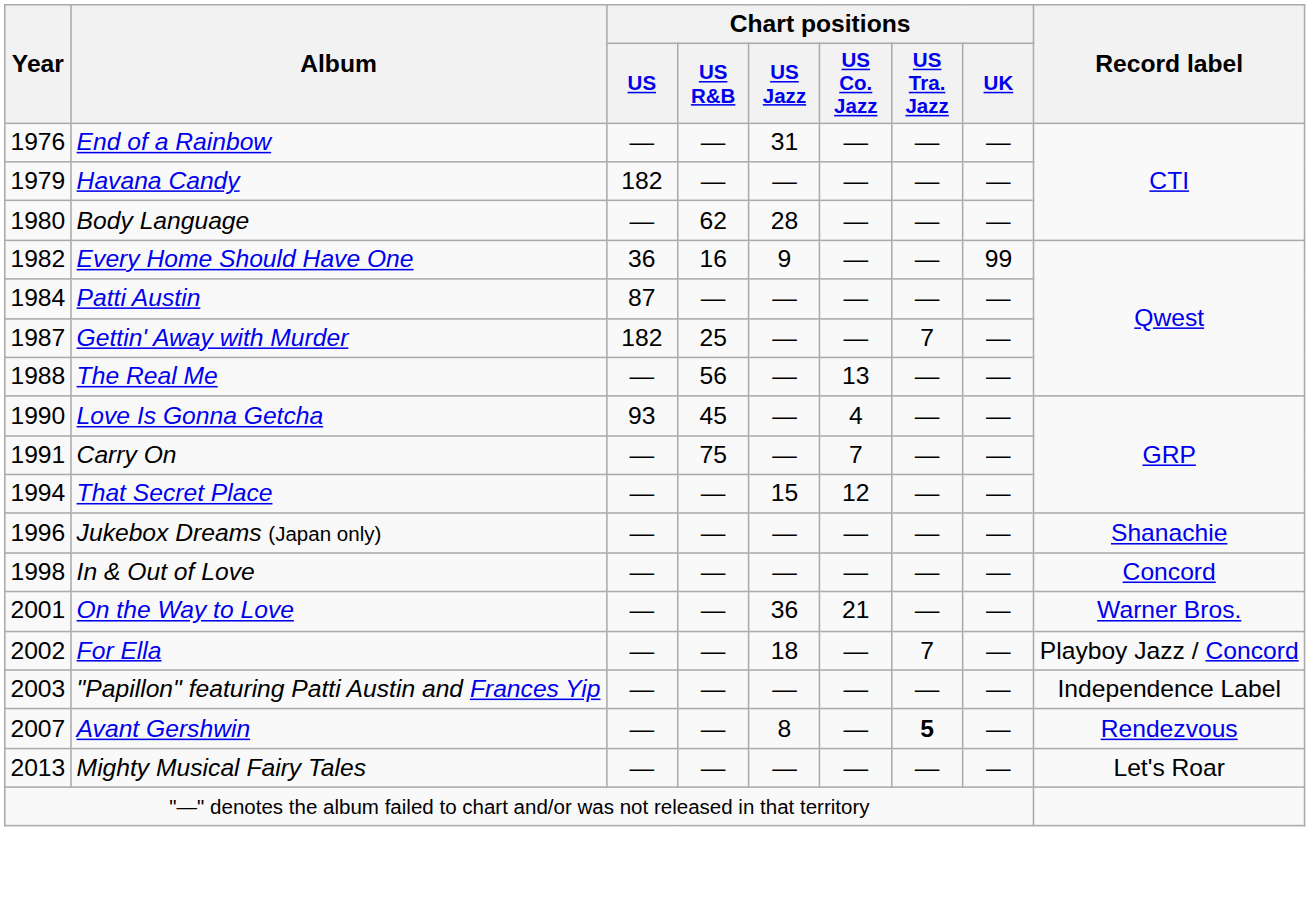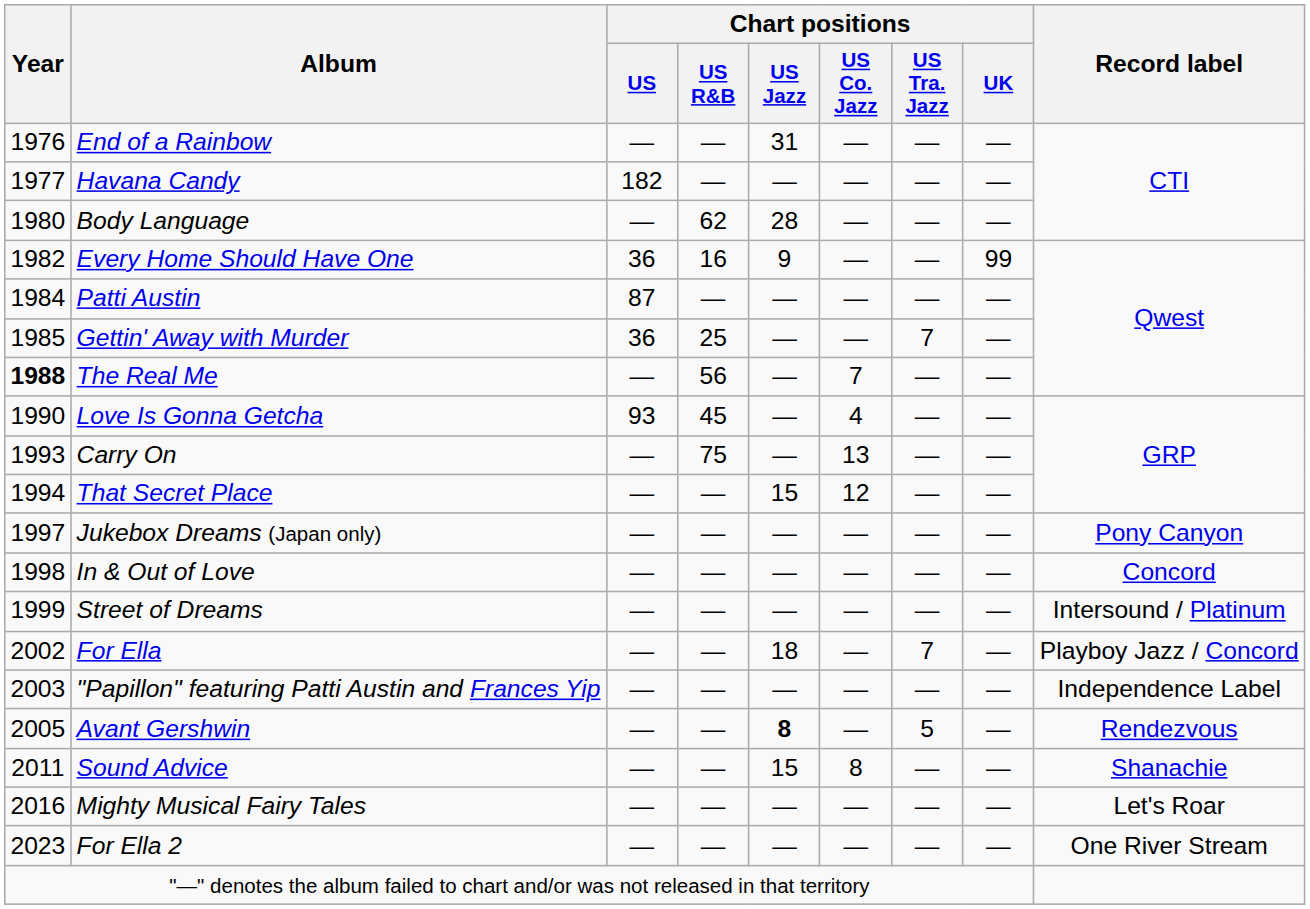Havana Candy | Year: 1979 -> 1977
Gettin' Away with Murder | Year: 1987 -> 1985
Gettin' Away with Murder | Chart positions / US: 182 -> 36
The Real Me | Year: normal -> bold
The Real Me | Chart positions / US Co. Jazz: 13 -> 7
Carry On | Year: 1991 -> 1993
Carry On | Chart positions / US Co. Jazz: 7 -> 13
Jukebox Dreams (Japan only) | Year: 1996 -> 1997
Jukebox Dreams (Japan only) | Record label: Shanachie -> Pony Canyon
+ row: 1999 | Street of Dreams | — | — | — | — | — | — | Intersound / Platinum
- row: 2001 | On the Way to Love | — | — | 36 | 21 | — | — | Warner Bros.
Avant Gershwin | Year: 2007 -> 2005
Avant Gershwin | Chart positions / US Jazz: normal -> bold
Avant Gershwin | Chart positions / US Tra. Jazz: bold -> normal
+ row: 2011 | Sound Advice | — | — | 15 | 8 | — | — | Shanachie
Mighty Musical Fairy Tales | Year: 2013 -> 2016
+ row: 2023 | For Ella 2 | — | — | — | — | — | — | One River Stream
